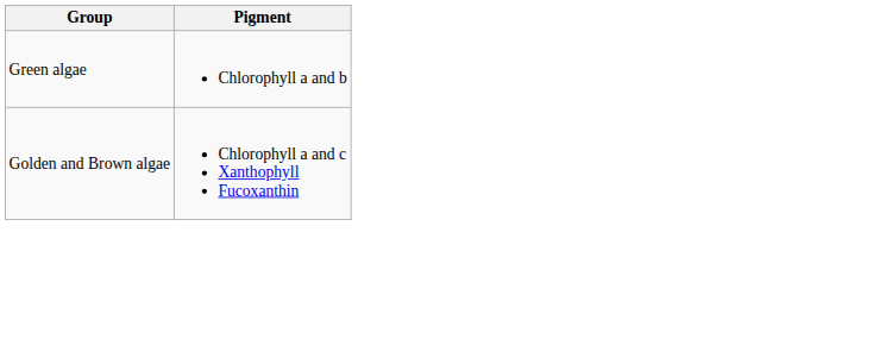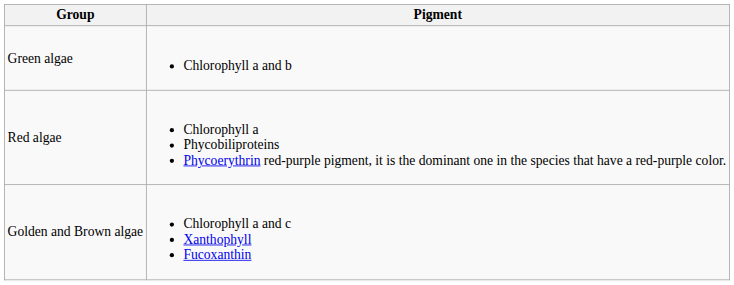+ row: Red algae | Chlorophyll a Phycobiliproteins Phycoerythrin red-purple pigment, it is the dominant one in the species that have a red-purple color.
